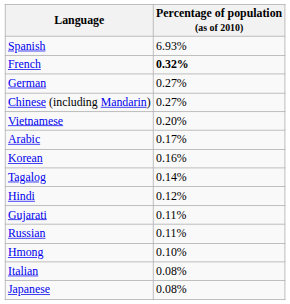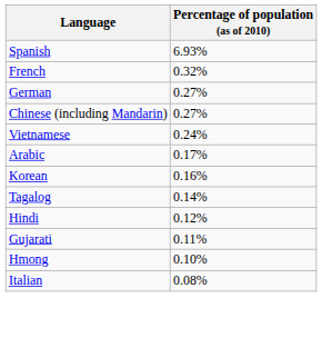French | Percentage of population (as of 2010): bold -> normal
Vietnamese | Percentage of population (as of 2010): 0.20% -> 0.24%
- row: Russian | 0.11%
- row: Japanese | 0.08%
